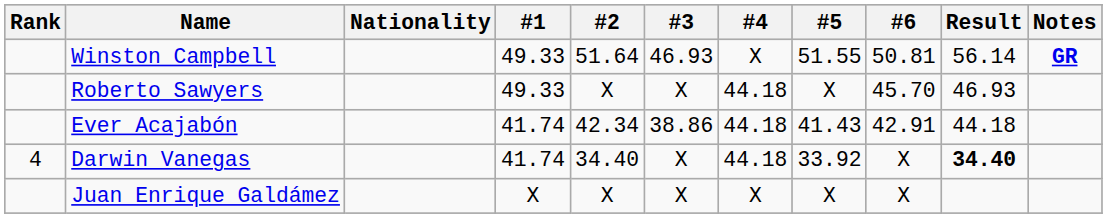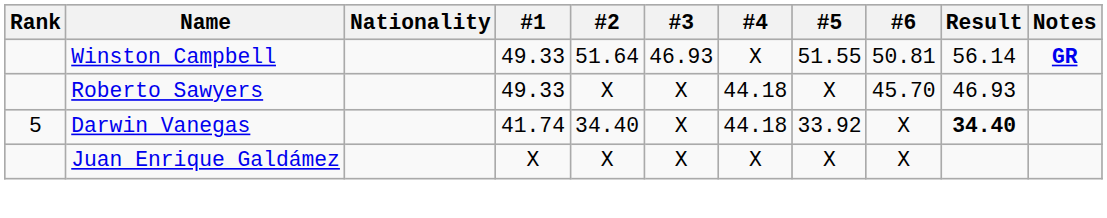- row: Ever Acajabón | 41.74 | 42.34 | 38.86 | 44.18 | 41.43 | 42.91 | 44.18
Darwin Vanegas | Rank: 4 -> 5
